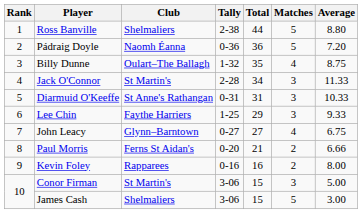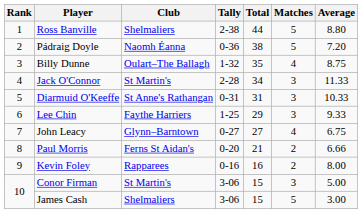Pádraig Doyle | Total: 36 -> 38
